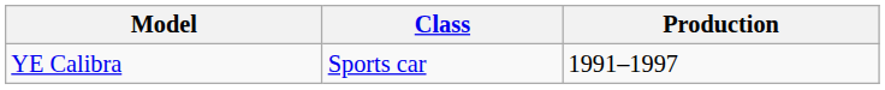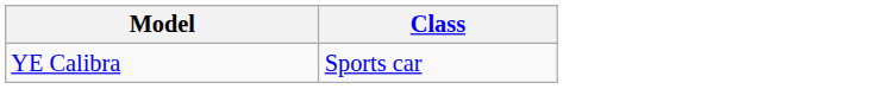- column: Production | 1991–1997
